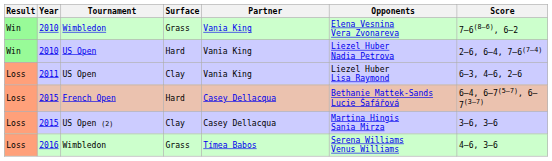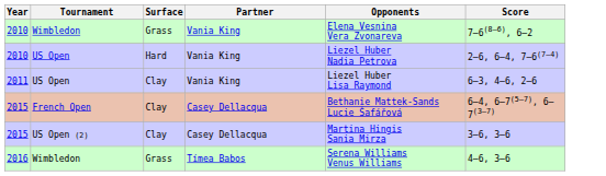- column: Result | Win | Win | Loss | Loss | Loss | Loss
2015 / French Open | Surface: Hard -> Clay
